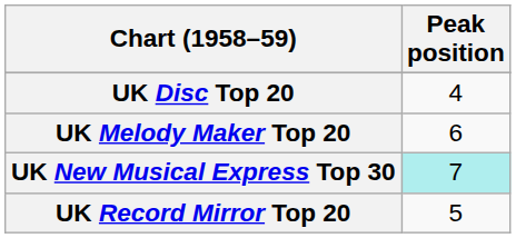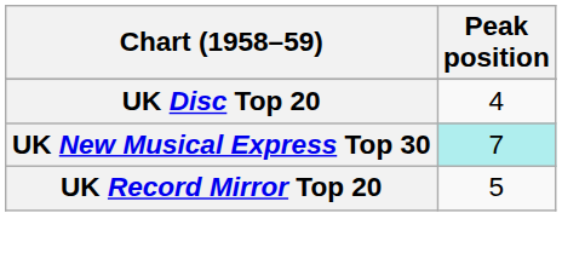- row: UK Melody Maker Top 20 | 6
